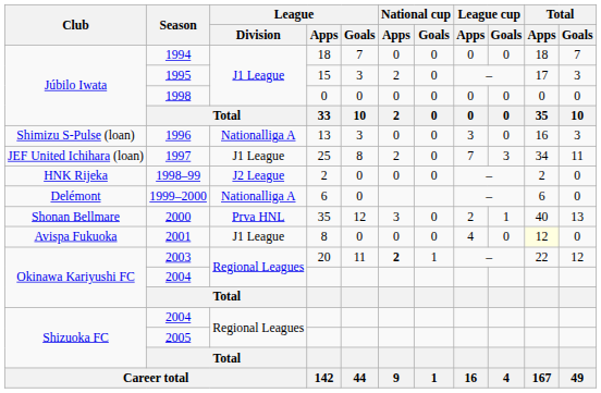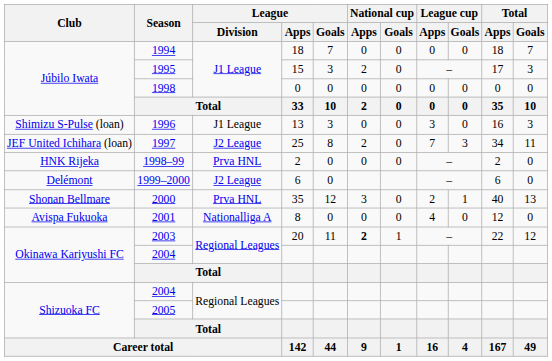1996 | League / Division: Nationalliga A -> J1 League
1997 | League / Division: J1 League -> J2 League
1998–99 | League / Division: J2 League -> Prva HNL
1999–2000 | League / Division: Nationalliga A -> J2 League
2001 | League / Division: J1 League -> Nationalliga A
2001 | Total / Apps: lightyellow background -> no background
